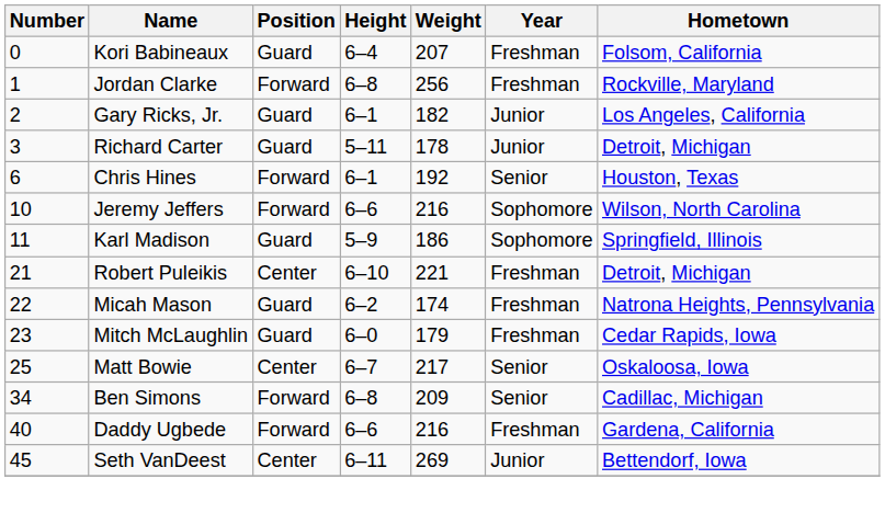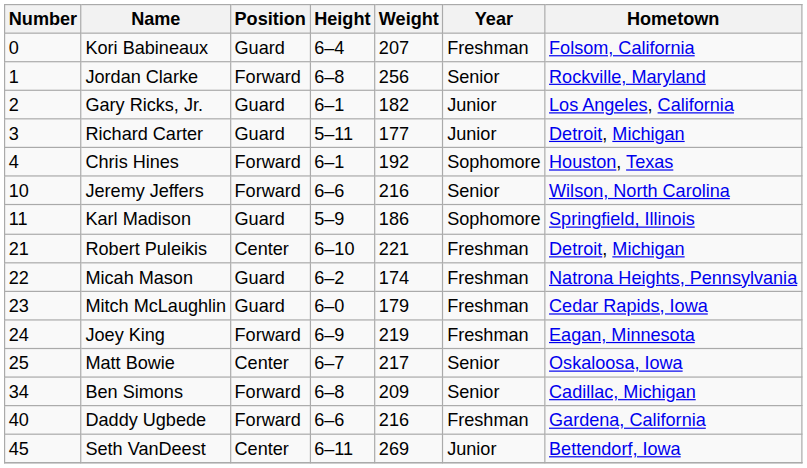Jordan Clarke | Year: Freshman -> Senior
Richard Carter | Weight: 178 -> 177
Chris Hines | Number: 6 -> 4
Chris Hines | Year: Senior -> Sophomore
Jeremy Jeffers | Year: Sophomore -> Senior
+ row: 24 | Joey King | Forward | 6–9 | 219 | Freshman | Eagan, Minnesota
